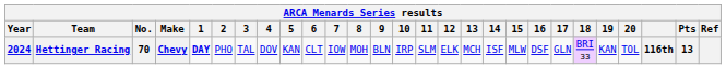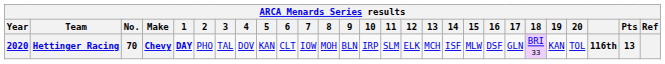Hettinger Racing | Year: 2024 -> 2020
